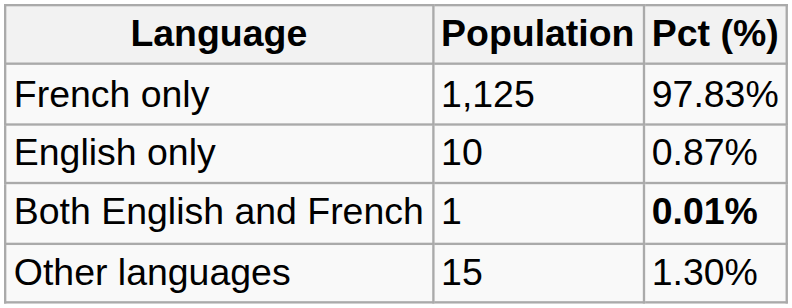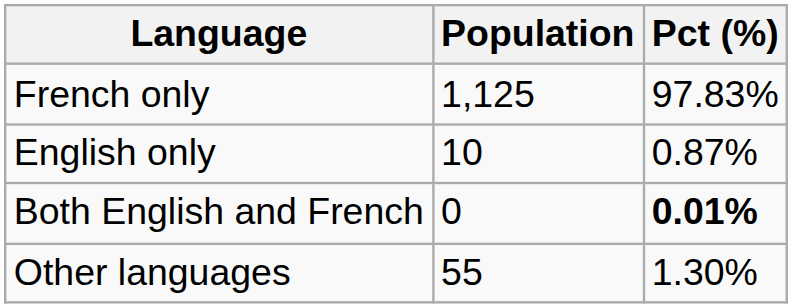Both English and French | Population: 1 -> 0
Other languages | Population: 15 -> 55
